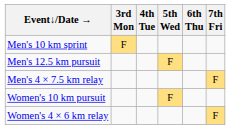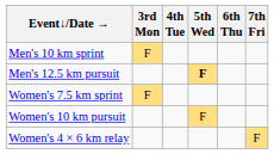Men's 12.5 km pursuit | 5th Wed: normal -> bold
- row: Men's 4 × 7.5 km relay | F
+ row: Women's 7.5 km sprint | F
